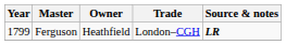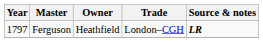Ferguson | Year: 1799 -> 1797
